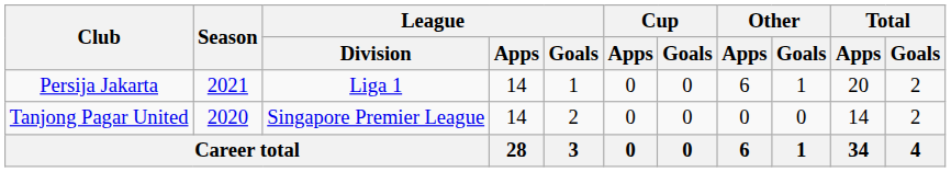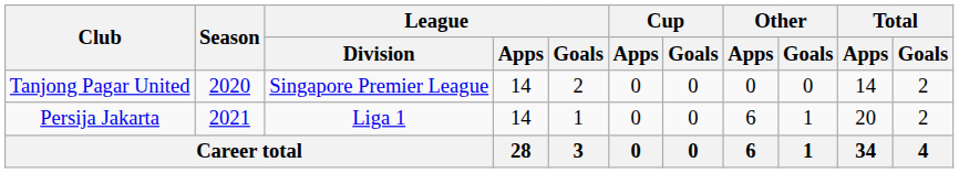rows swapped: Tanjong Pagar United <-> Persija Jakarta
